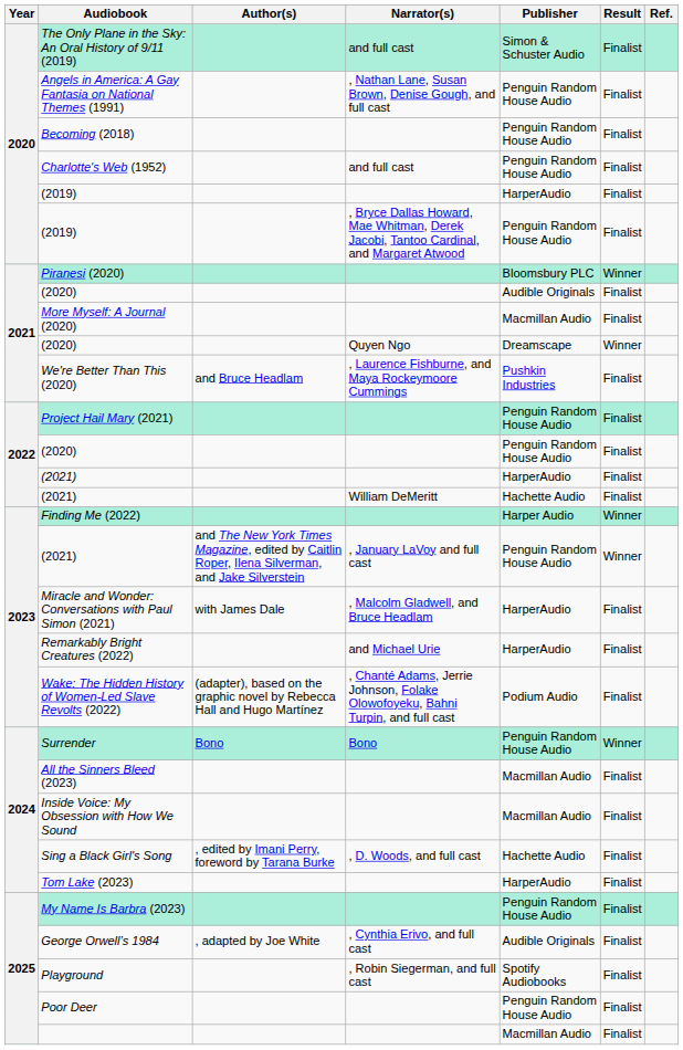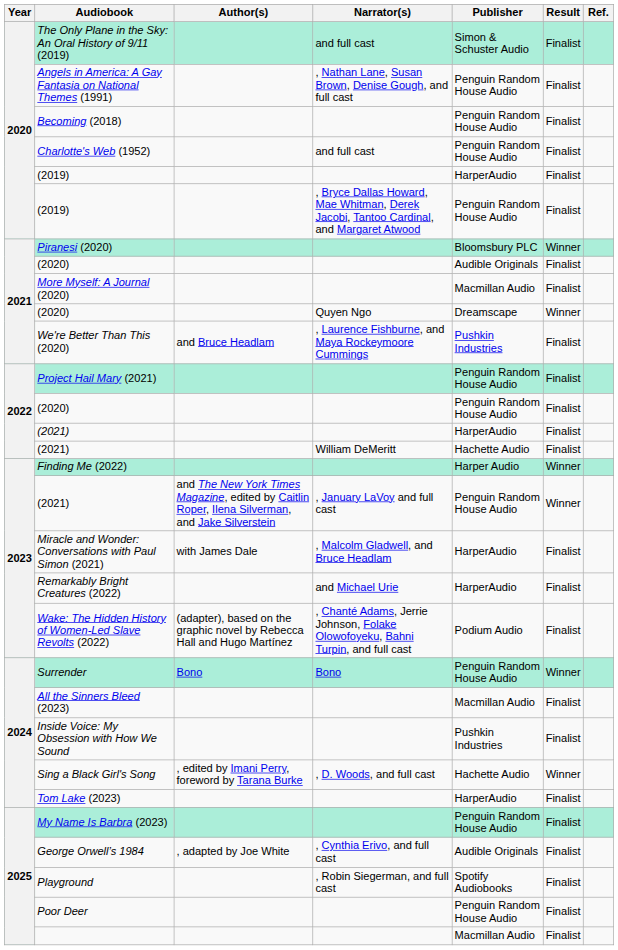Inside Voice: My Obsession with How We Sound | Publisher: Macmillan Audio -> Pushkin Industries
Sing a Black Girl's Song | Result: Finalist -> Winner
